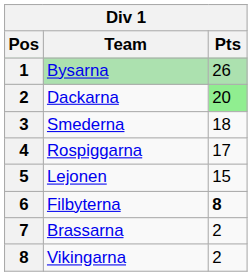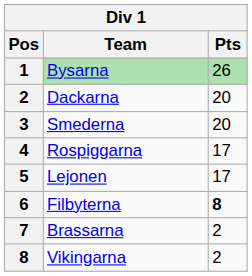Dackarna | Pts: lightgreen background -> no background
Smederna | Pts: 18 -> 20
Lejonen | Pts: 15 -> 17
